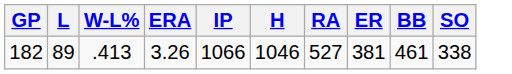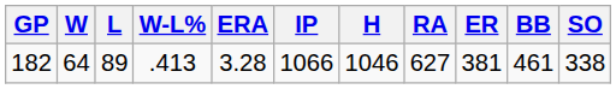+ column: W | 64
182 | ERA: 3.26 -> 3.28
182 | RA: 527 -> 627
